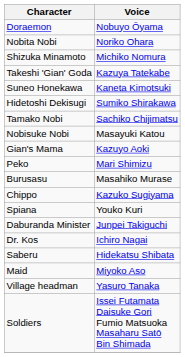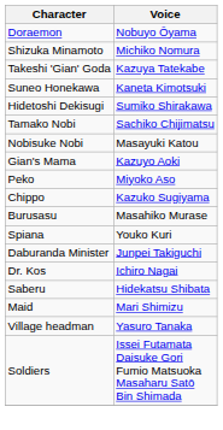- row: Nobita Nobi | Noriko Ohara
Peko | Voice: Mari Shimizu -> Miyoko Aso
rows swapped: Chippo <-> Burusasu
Maid | Voice: Miyoko Aso -> Mari Shimizu
